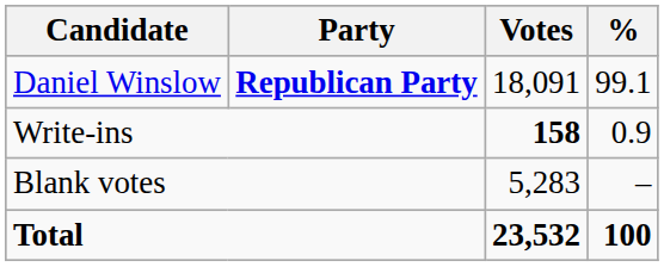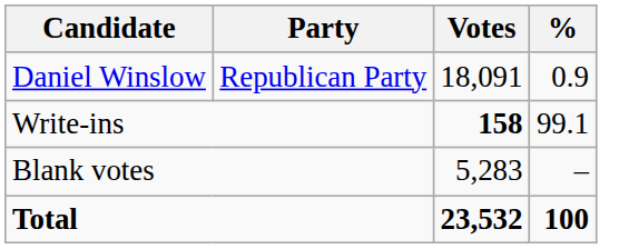Daniel Winslow | Party: bold -> normal
Daniel Winslow | %: 99.1 -> 0.9
Write-ins | %: 0.9 -> 99.1
